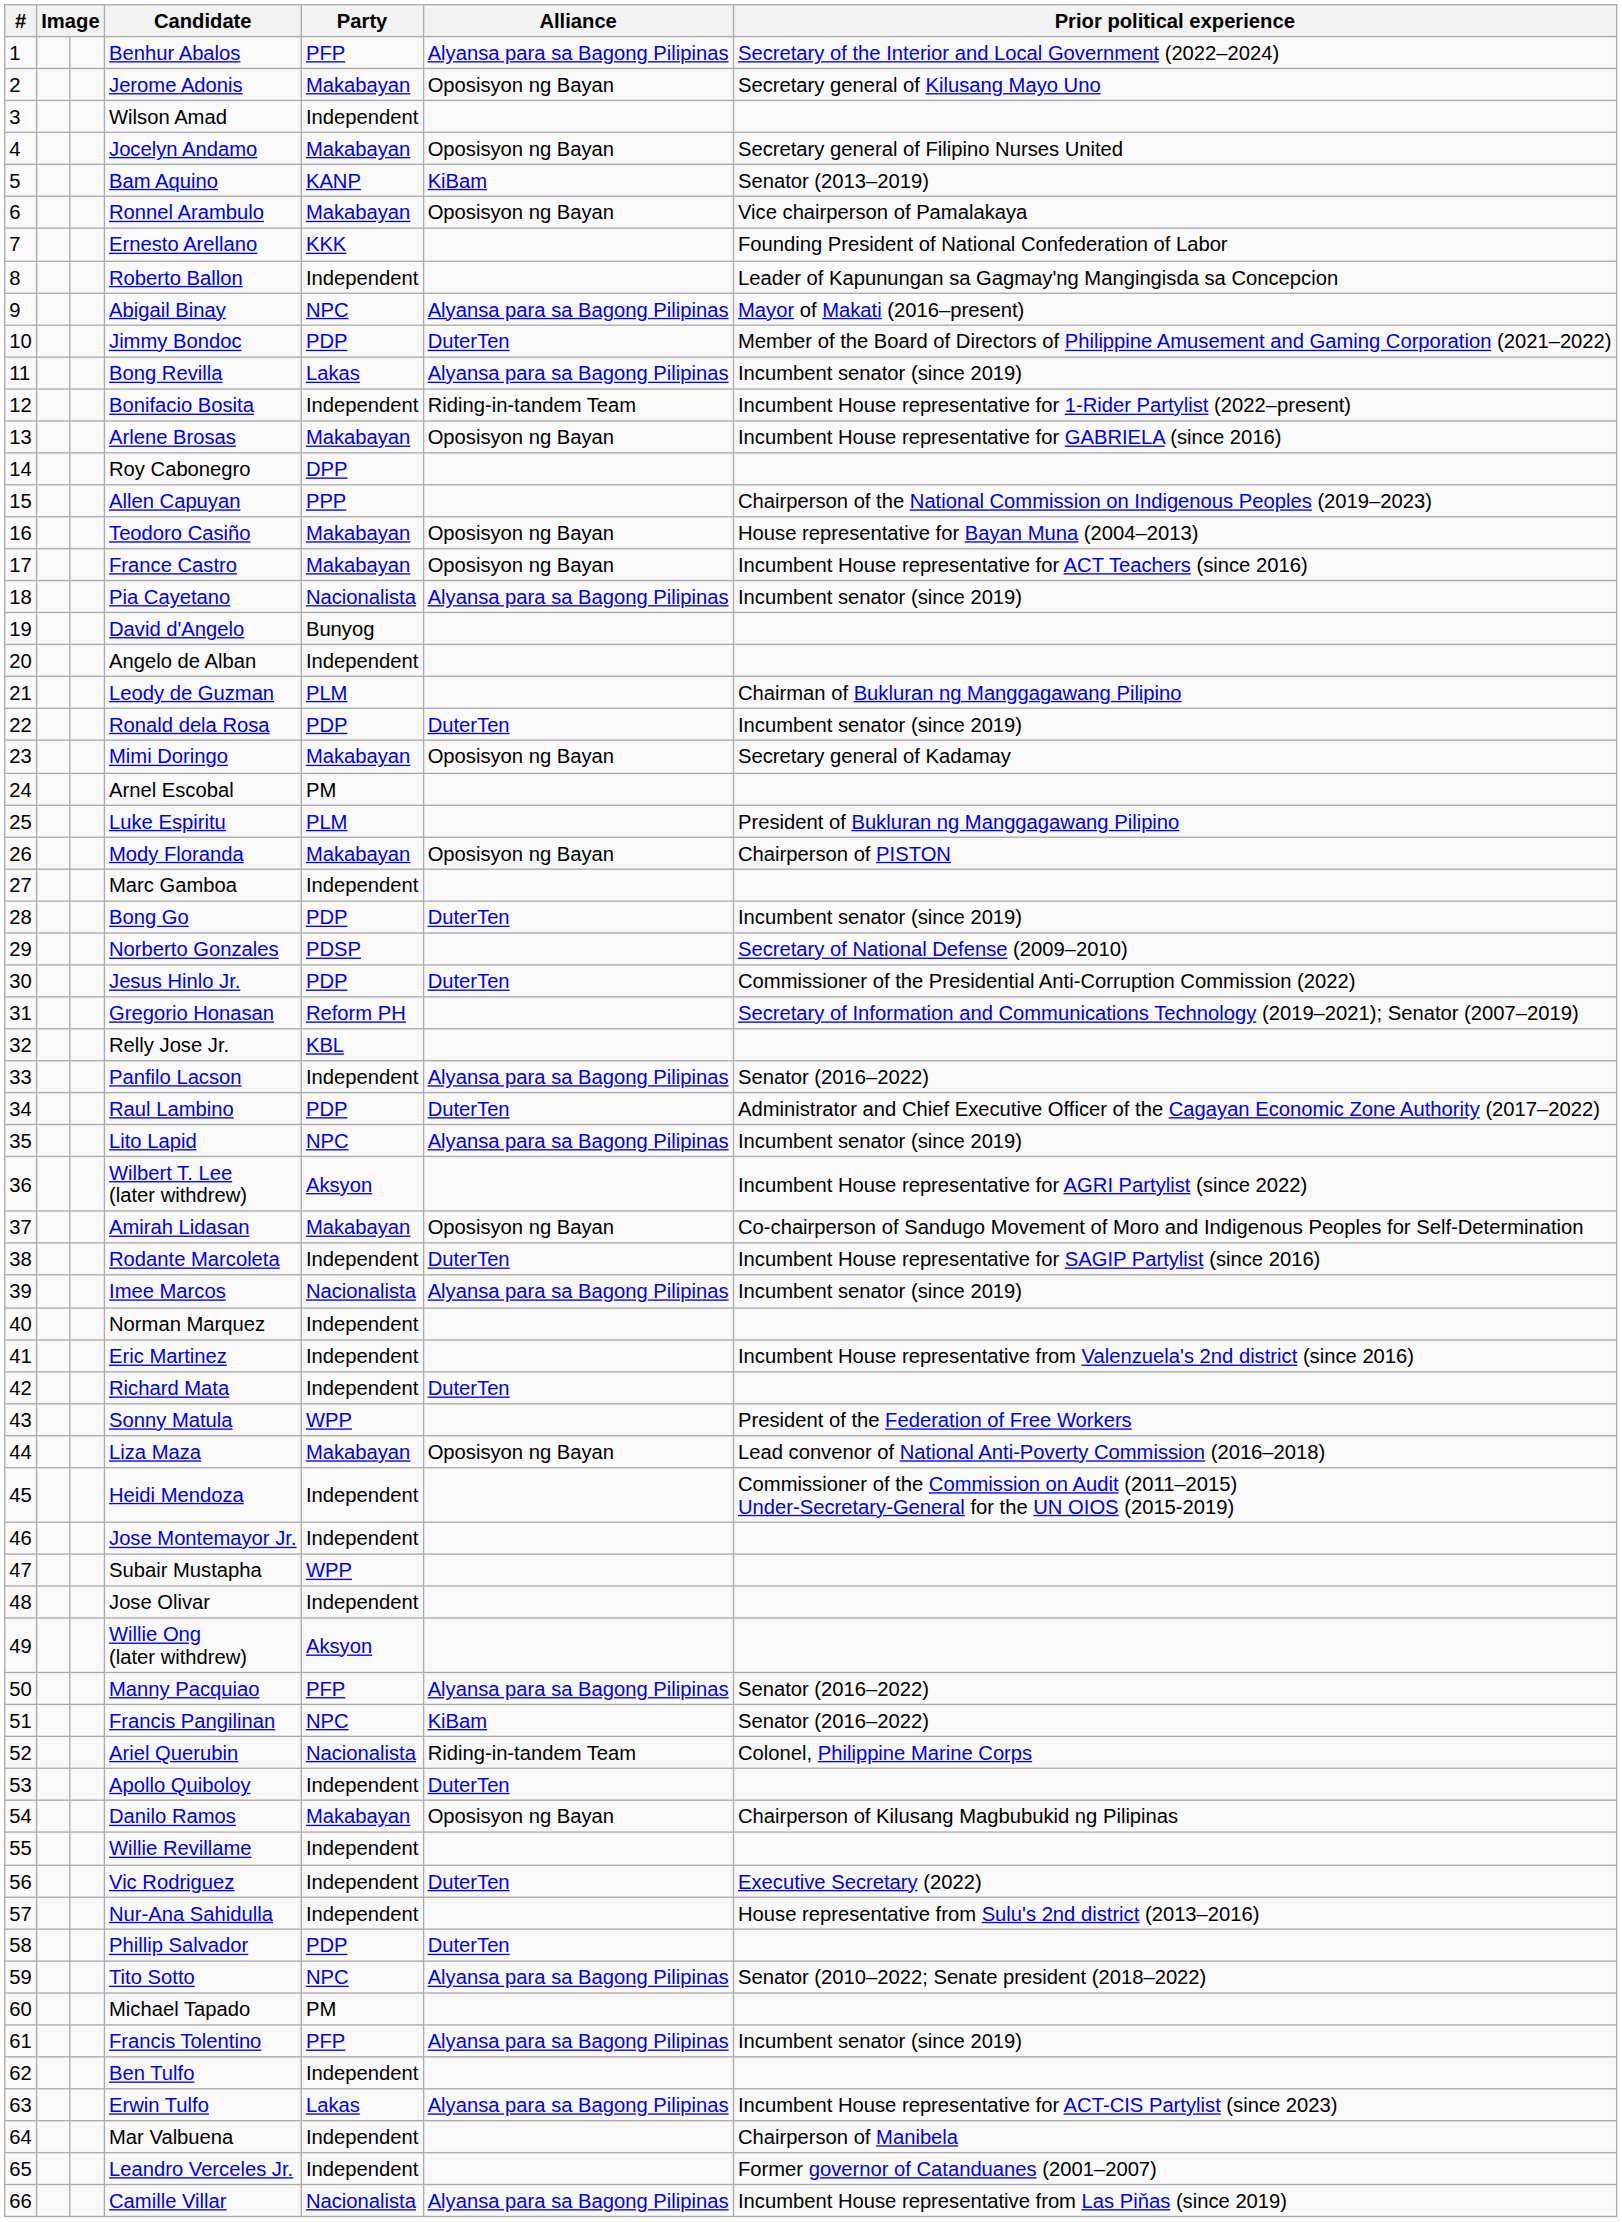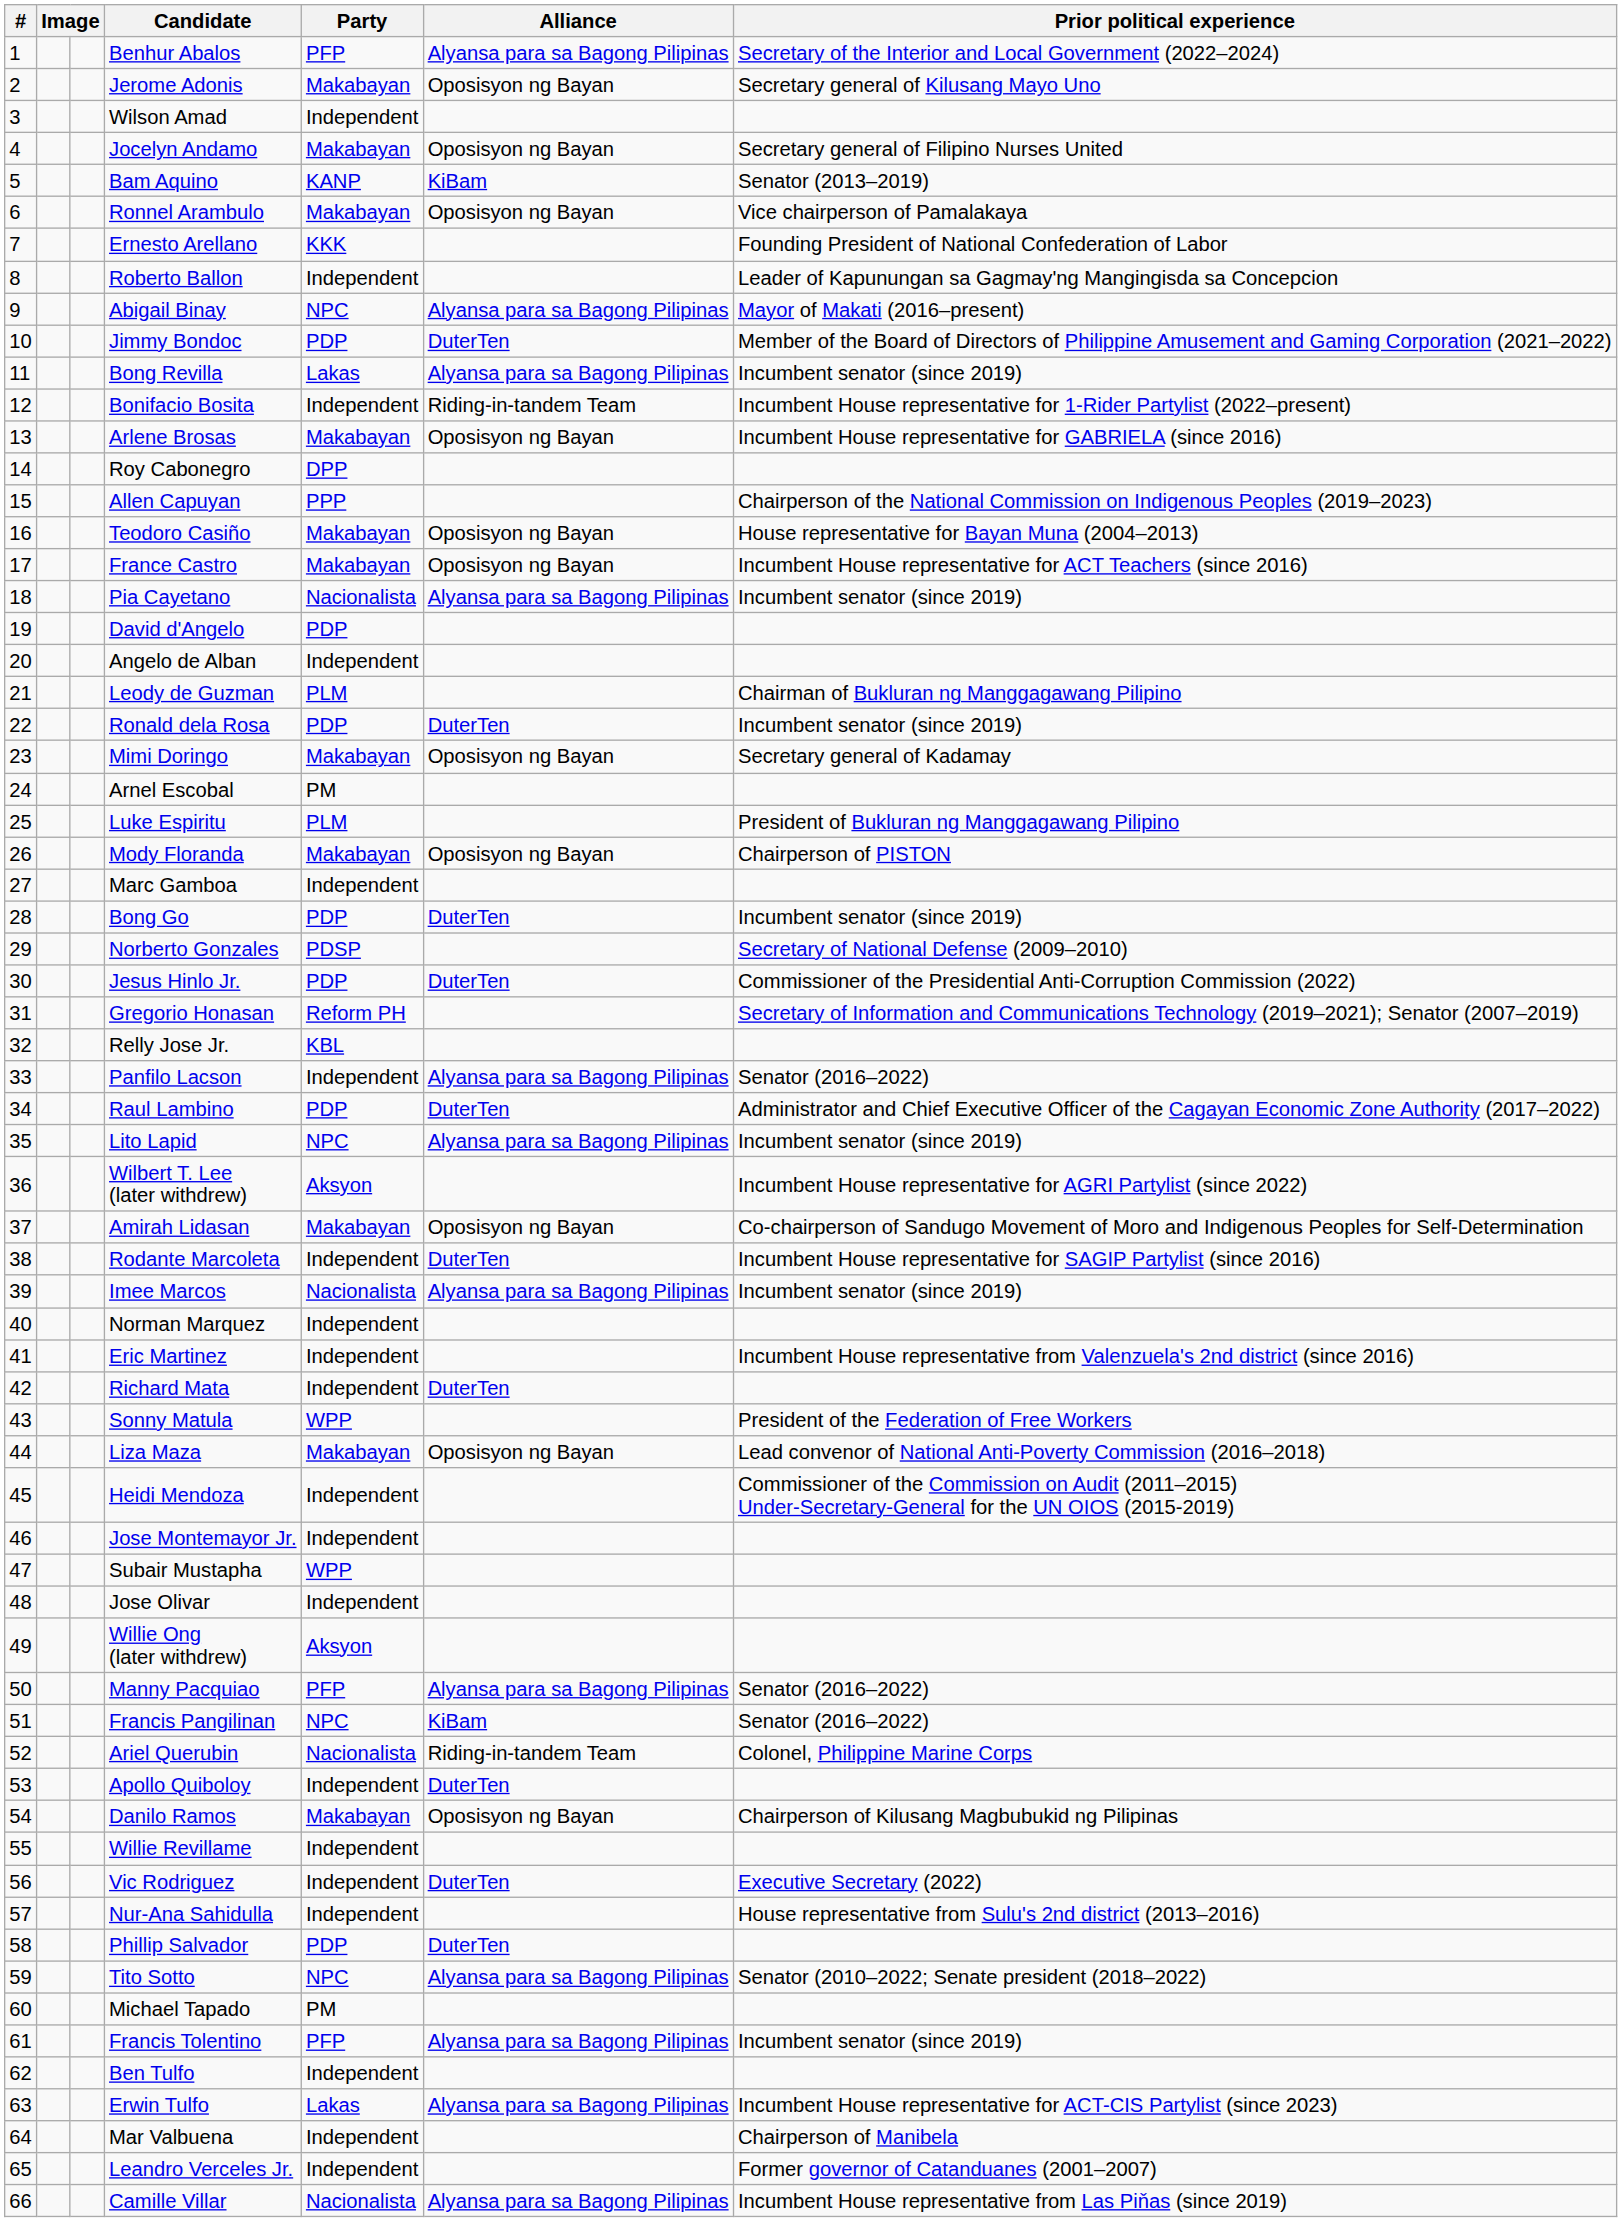David d'Angelo | Party: Bunyog -> PDP
